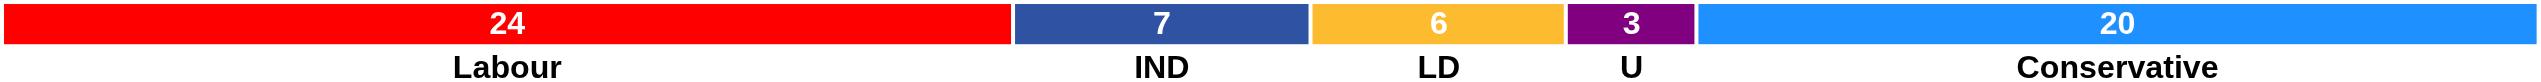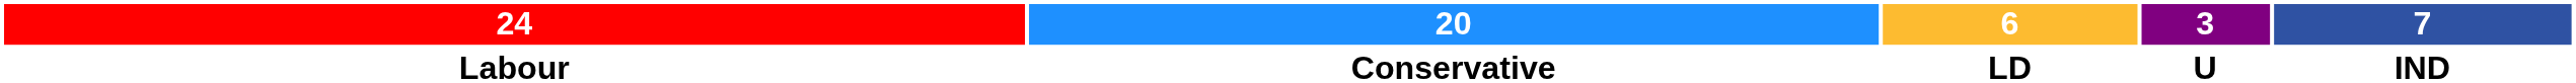columns swapped: 20 <-> 7
